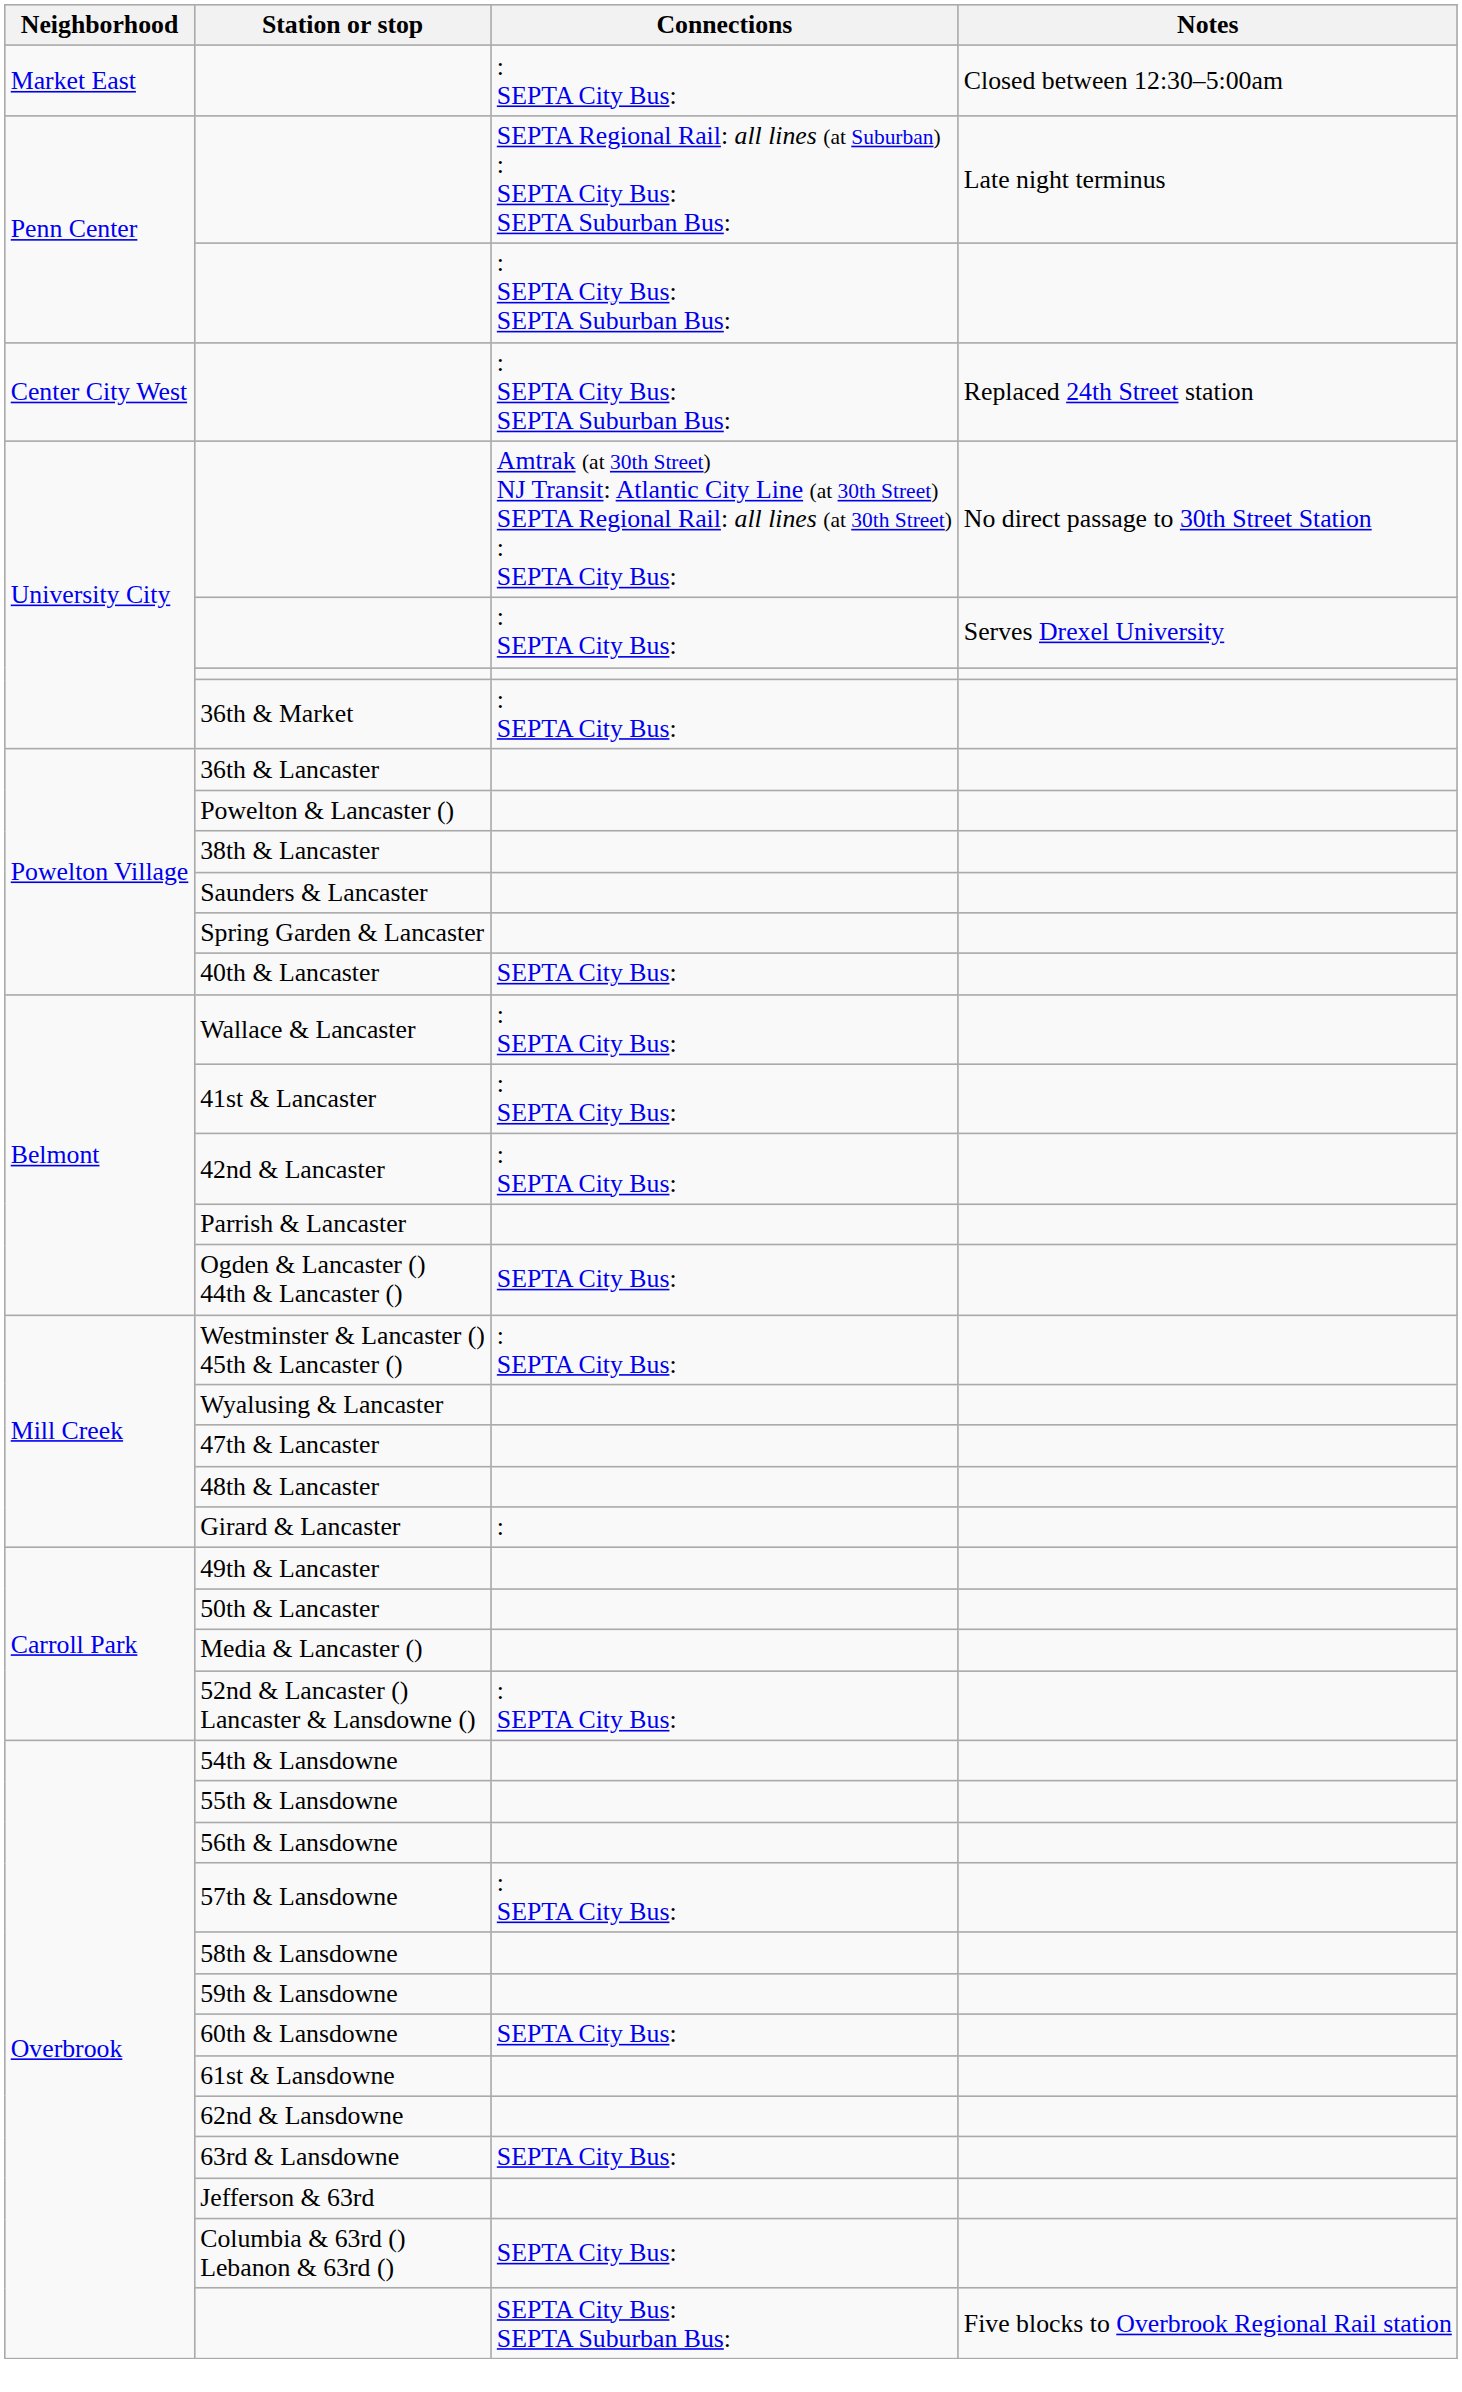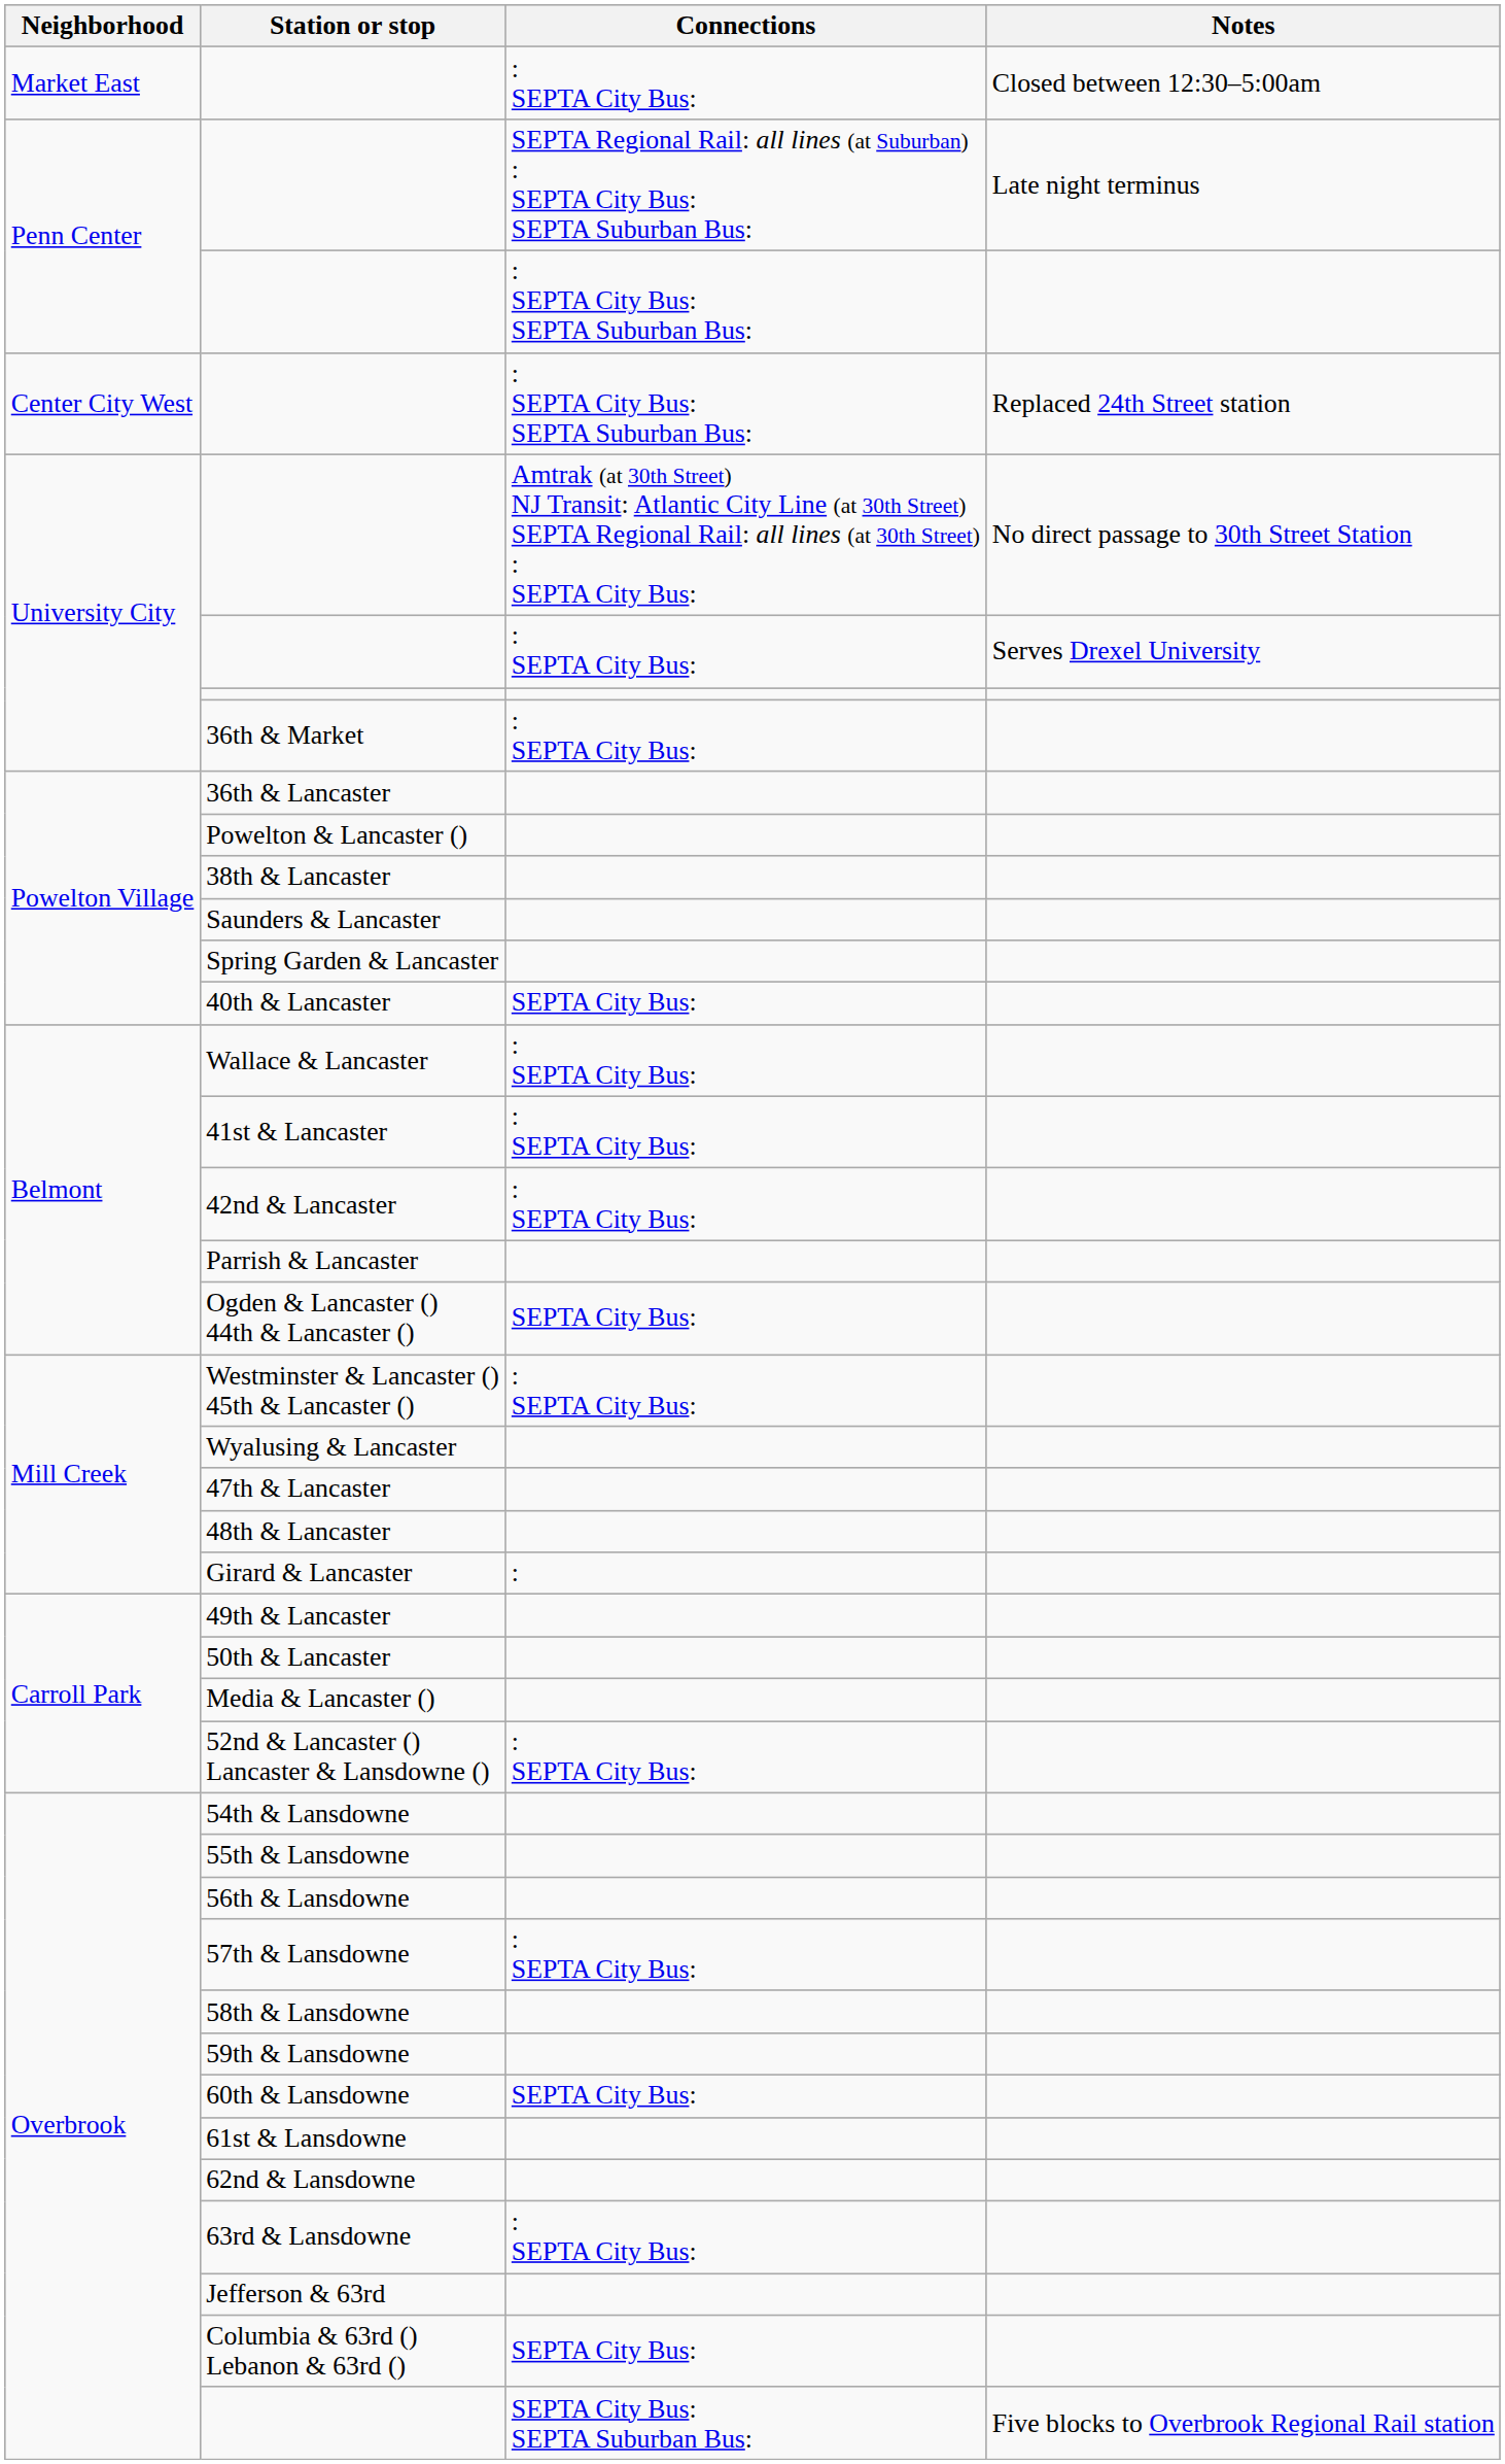63rd & Lansdowne | Connections: SEPTA City Bus: -> : SEPTA City Bus:
